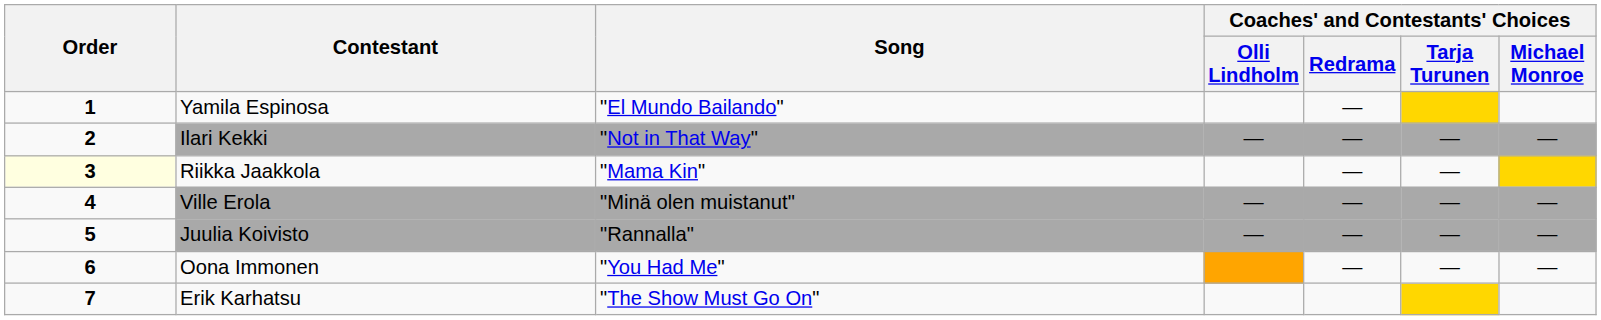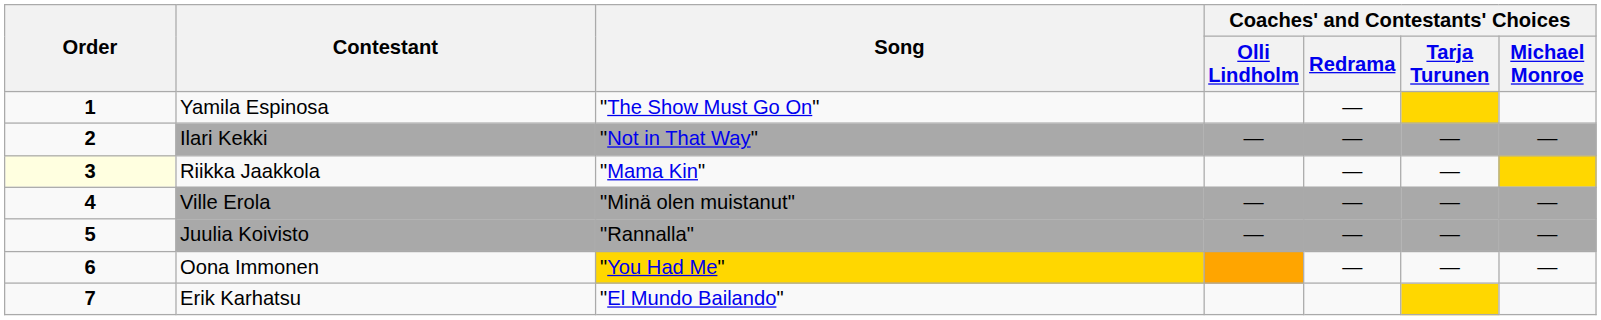Yamila Espinosa | Song: "El Mundo Bailando" -> "The Show Must Go On"
Oona Immonen | Song: no background -> gold background
Erik Karhatsu | Song: "The Show Must Go On" -> "El Mundo Bailando"
